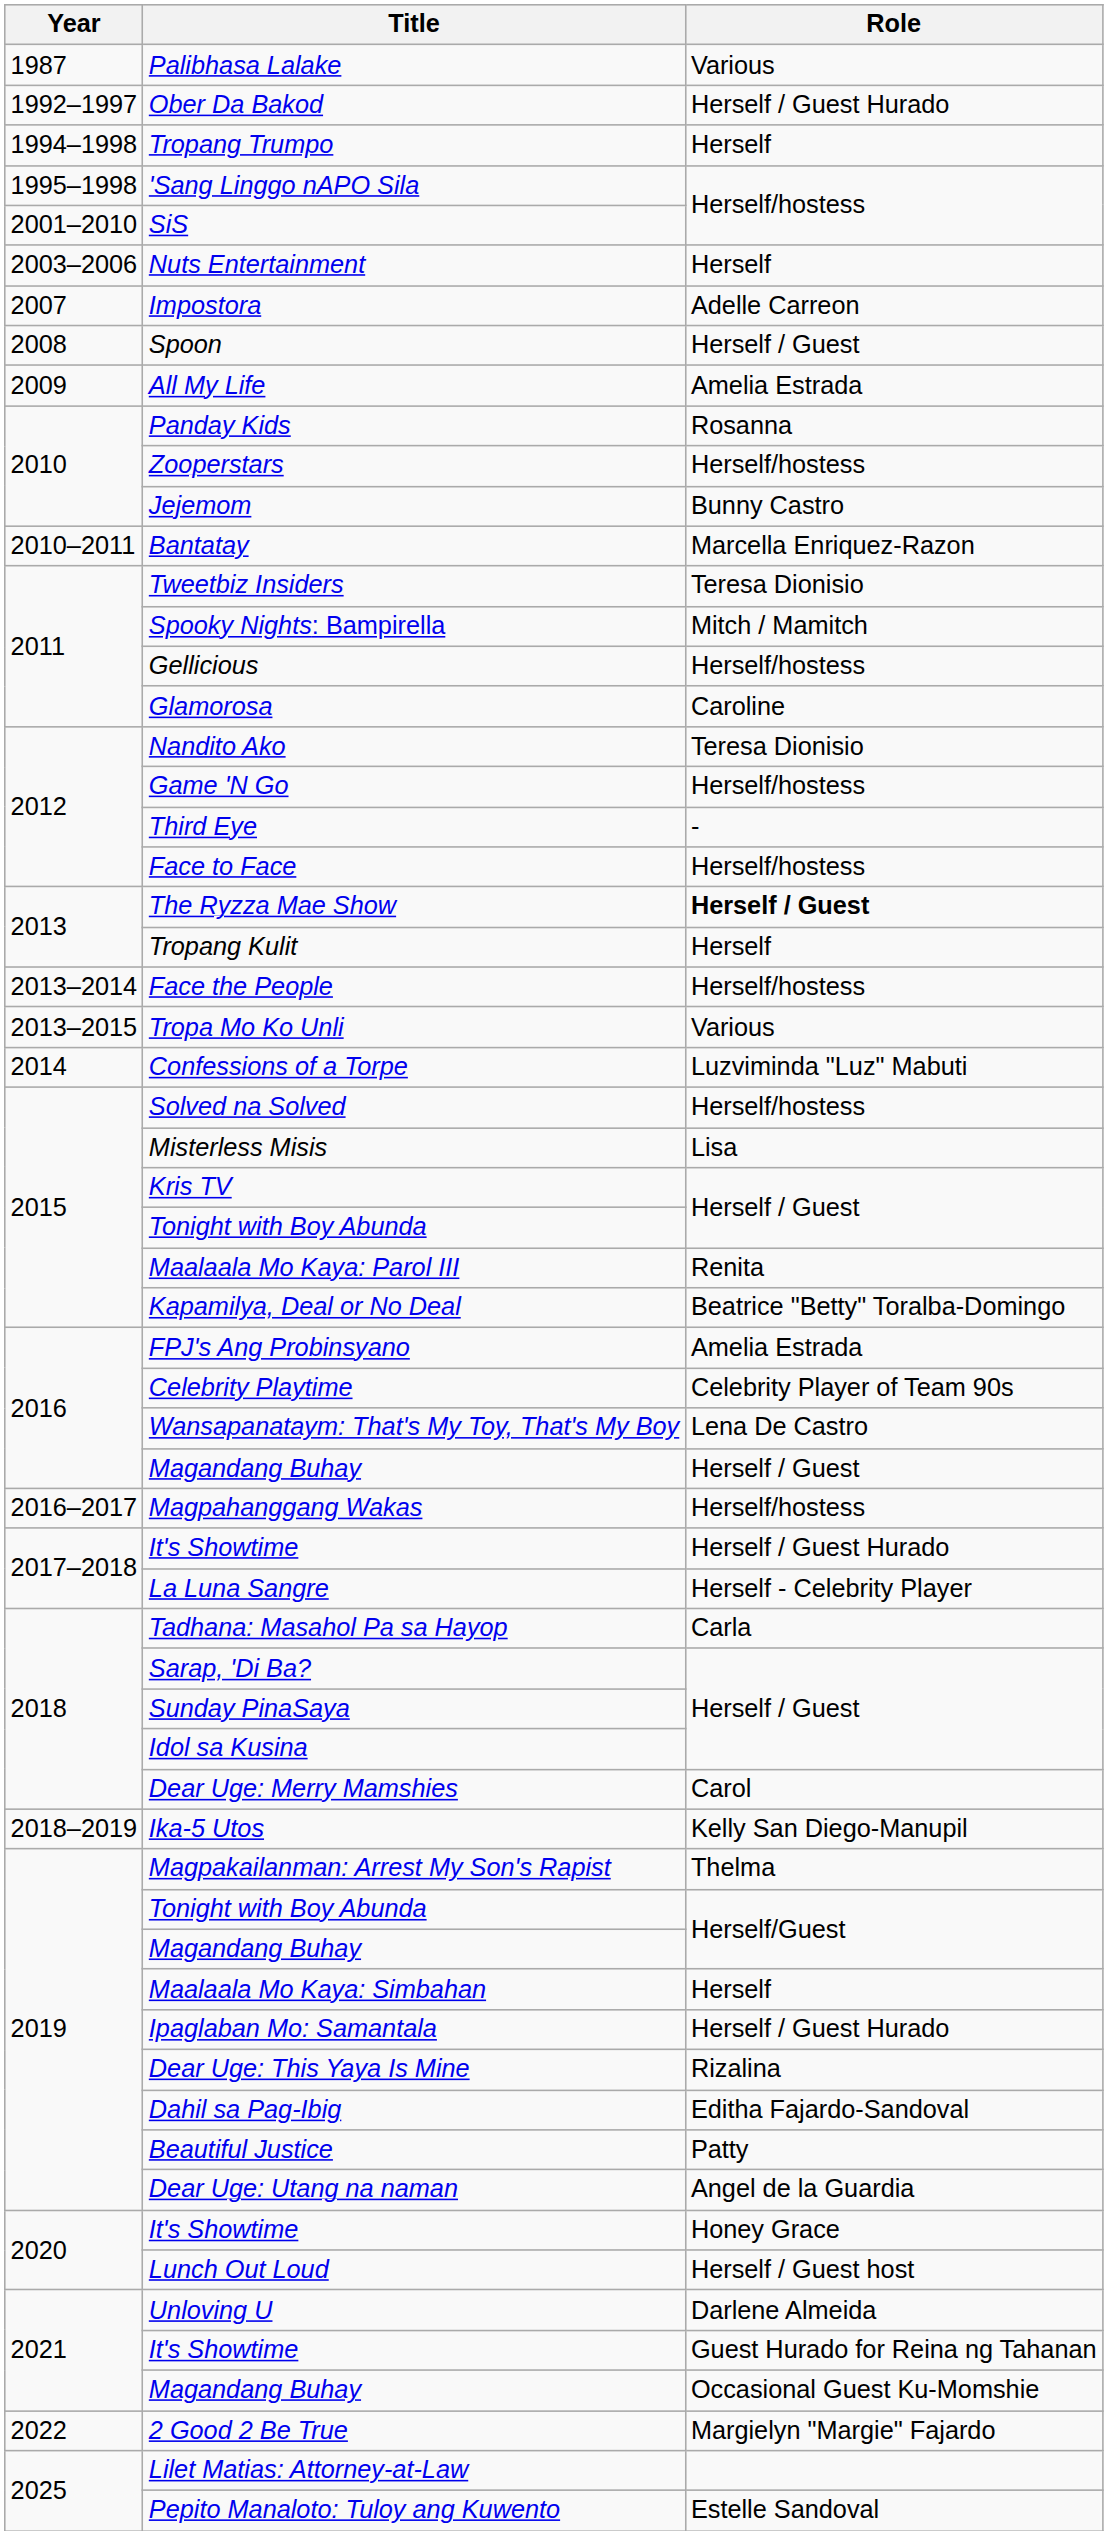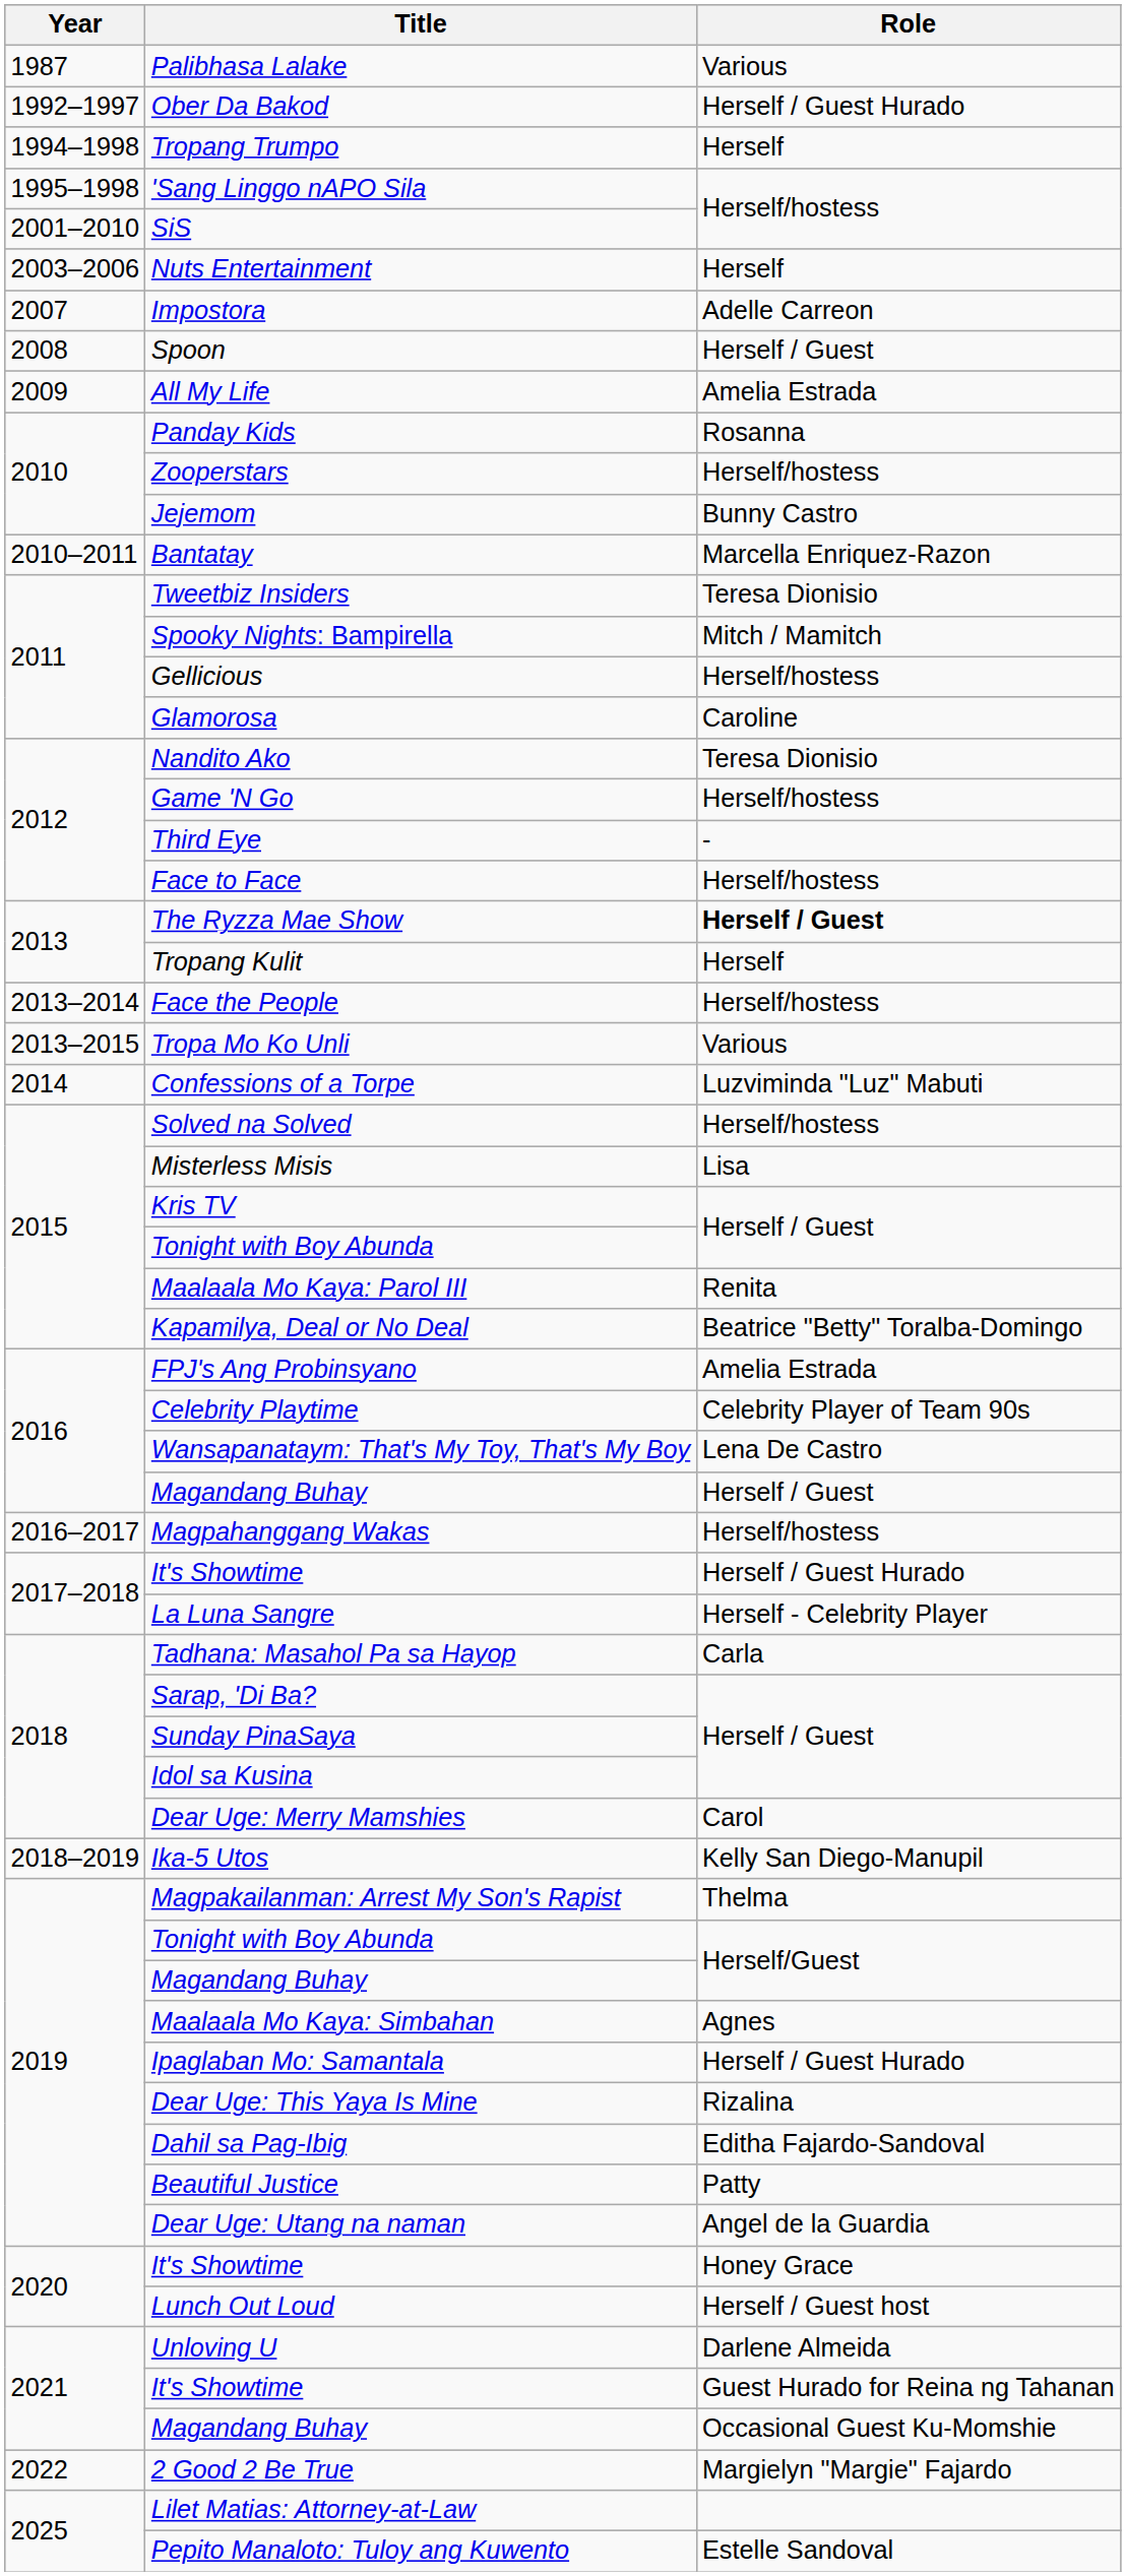Maalaala Mo Kaya: Simbahan | Role: Herself -> Agnes
